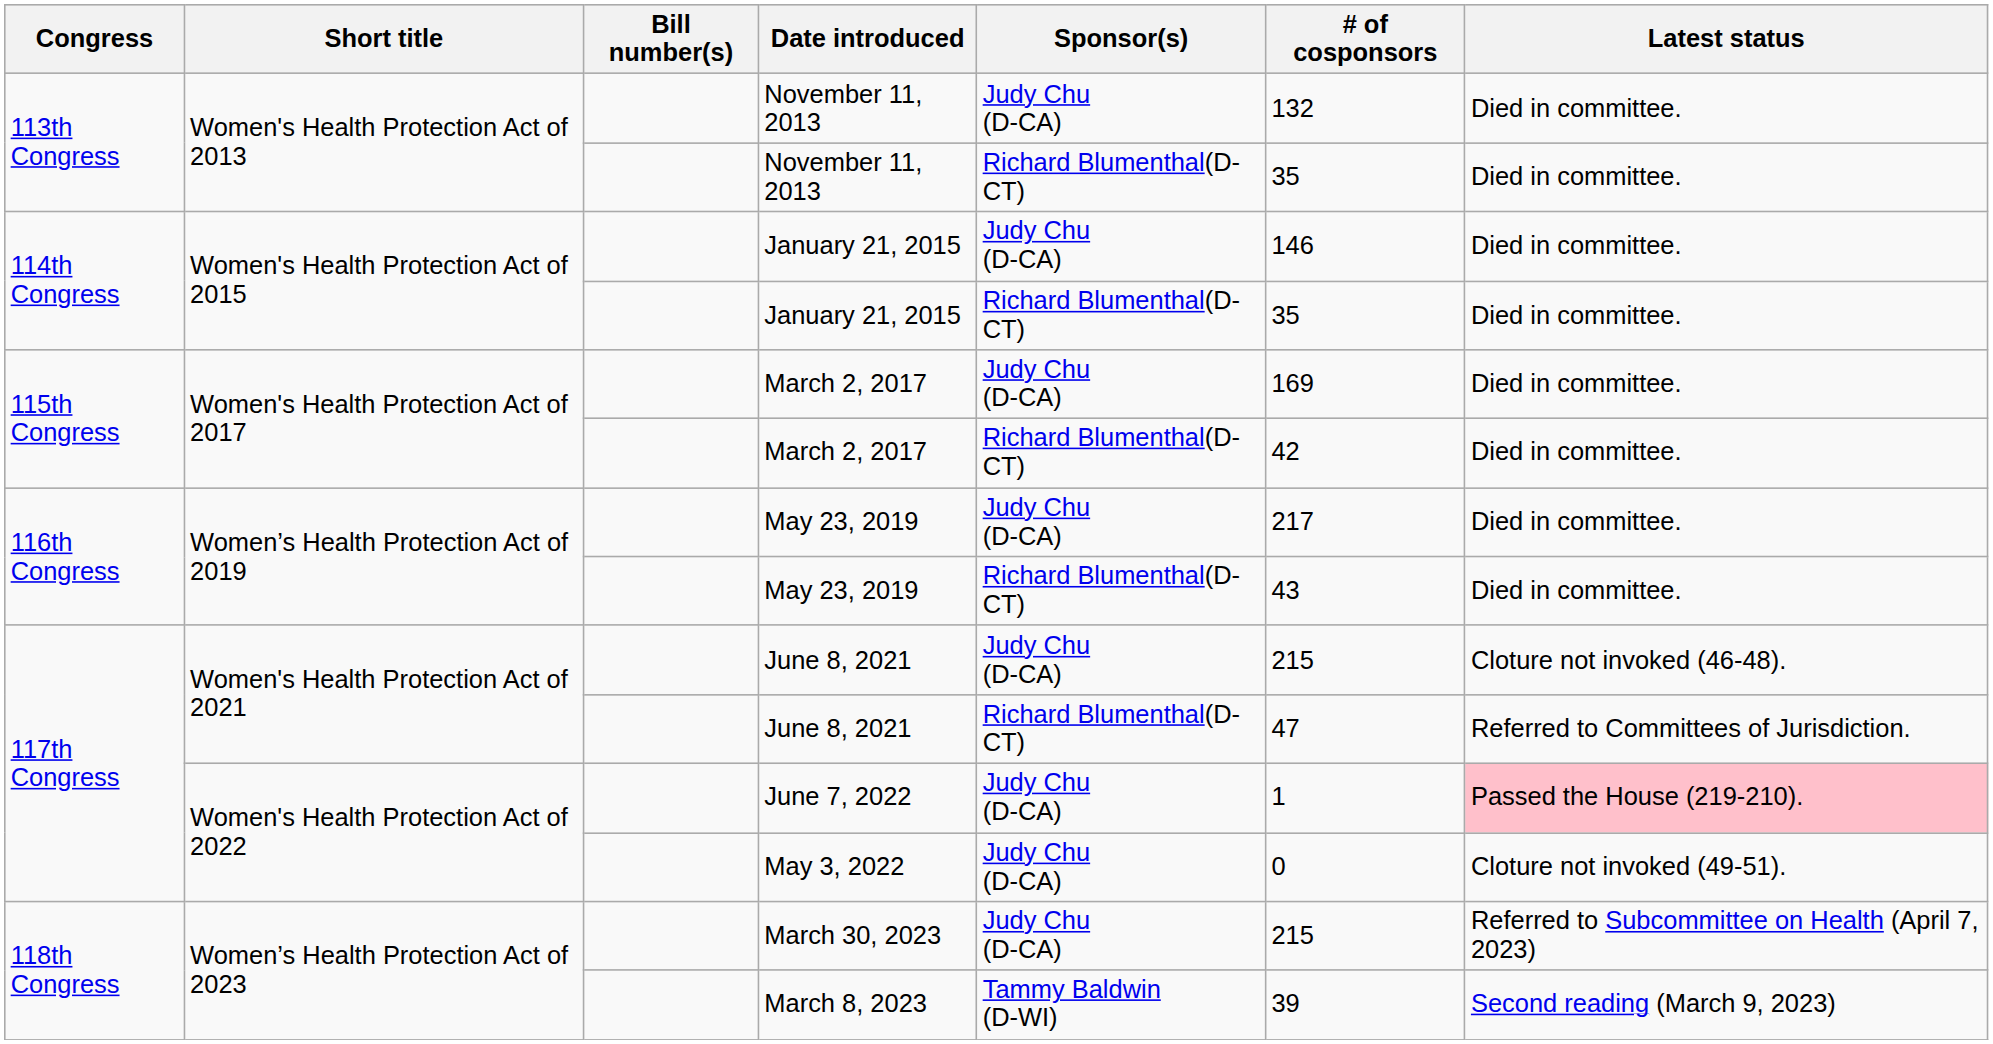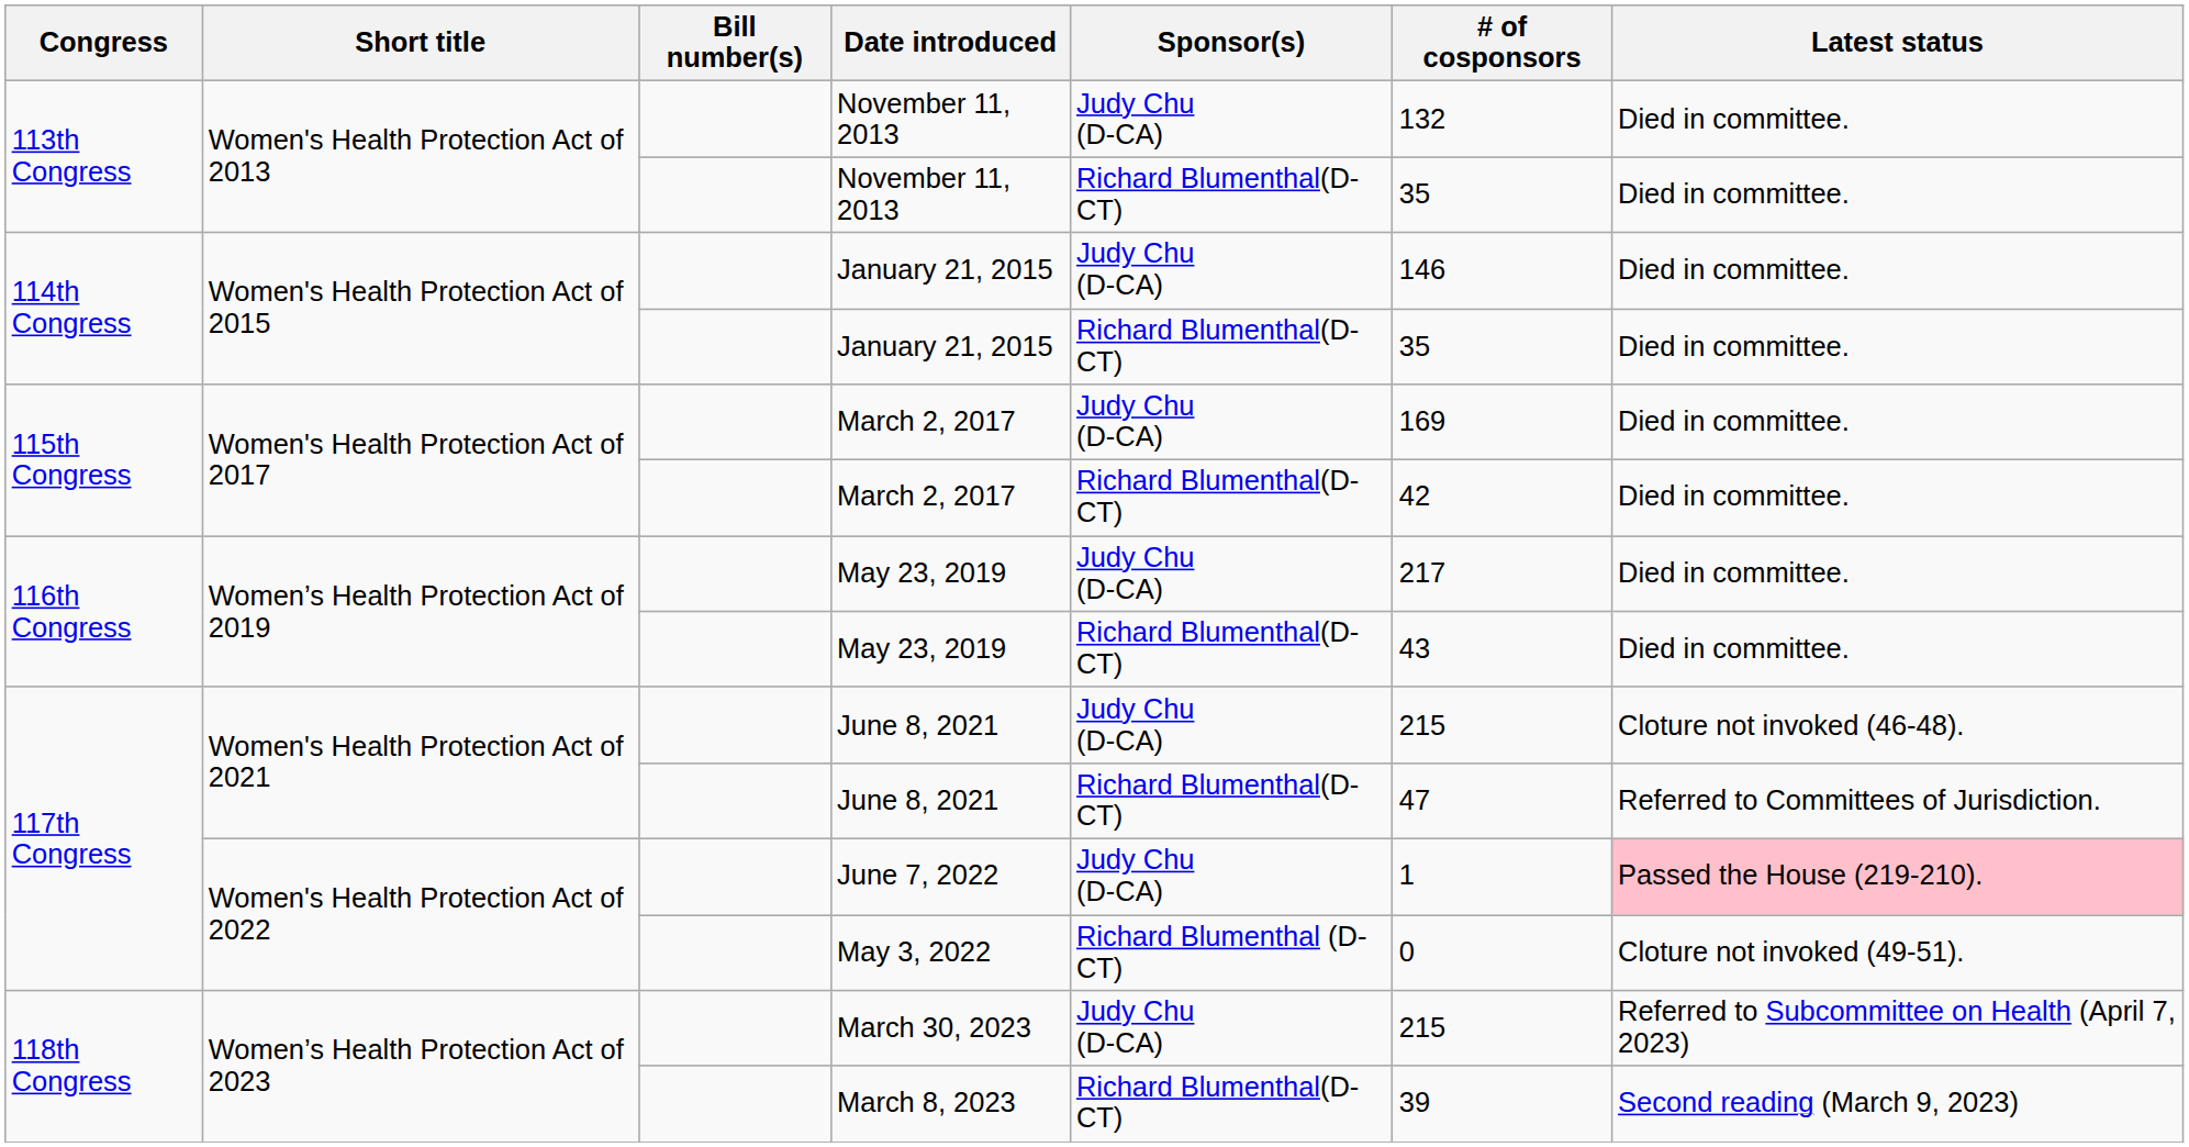May 3, 2022 | Sponsor(s): Judy Chu (D-CA) -> Richard Blumenthal (D-CT)
March 8, 2023 | Sponsor(s): Tammy Baldwin (D-WI) -> Richard Blumenthal(D-CT)
